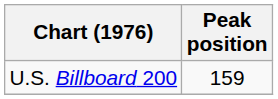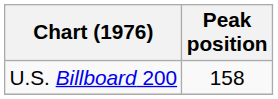U.S. Billboard 200 | Peak position: 159 -> 158
